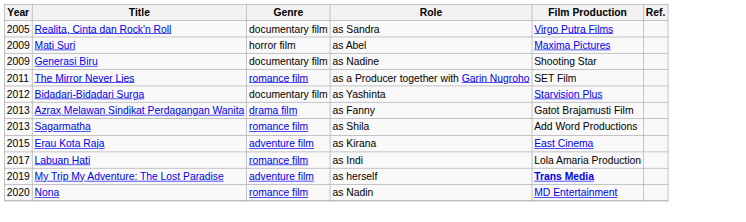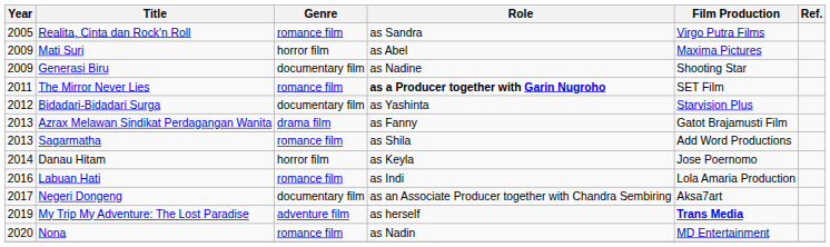Realita, Cinta dan Rock'n Roll | Genre: documentary film -> romance film
The Mirror Never Lies | Role: normal -> bold
+ row: 2014 | Danau Hitam | horror film | as Keyla | Jose Poernomo
- row: 2015 | Erau Kota Raja | adventure film | as Kirana | East Cinema
Labuan Hati | Year: 2017 -> 2016
+ row: 2017 | Negeri Dongeng | documentary film | as an Associate Producer together with Chandra Sembiring | Aksa7art
